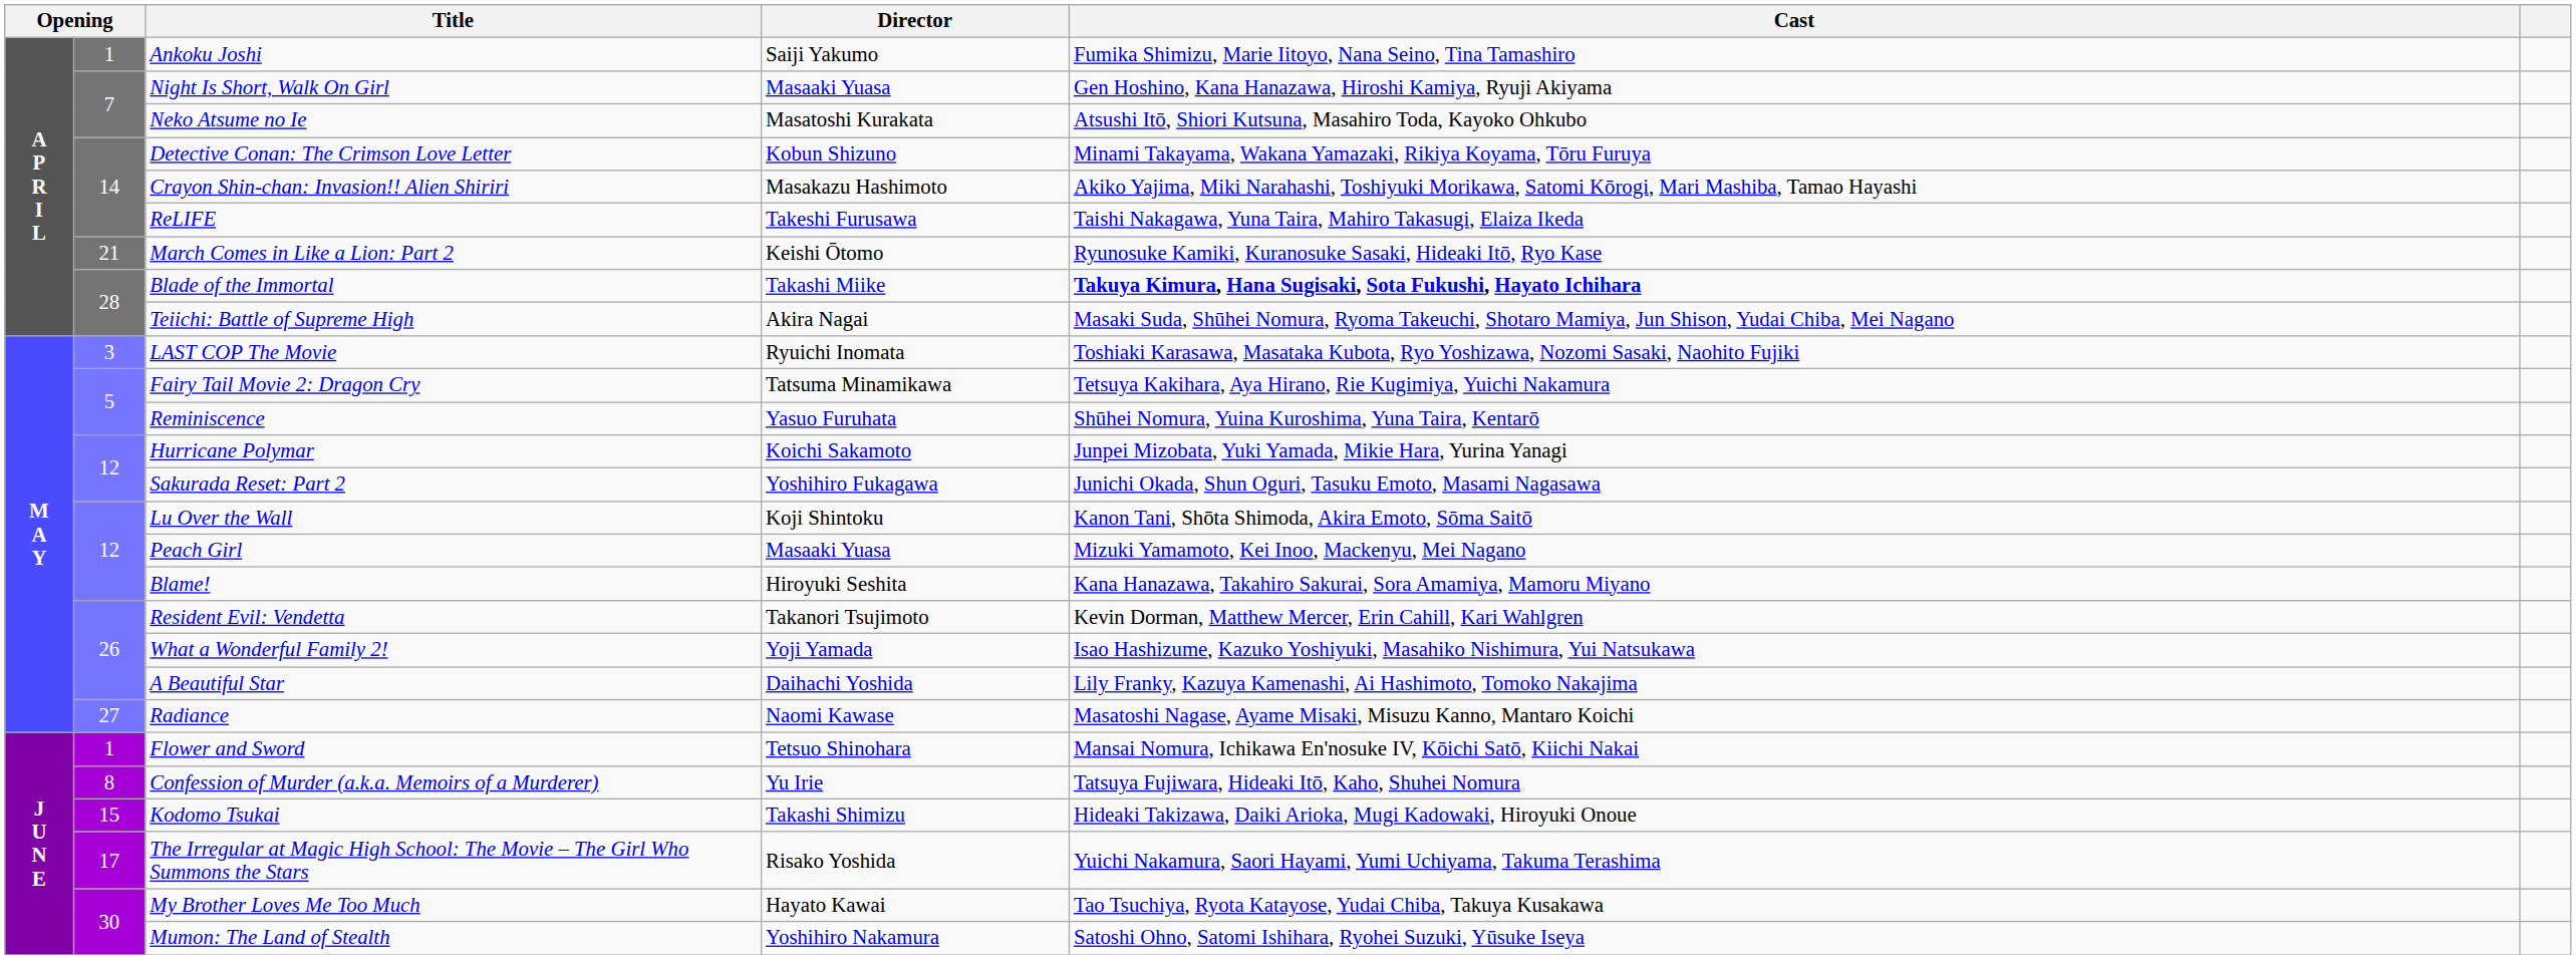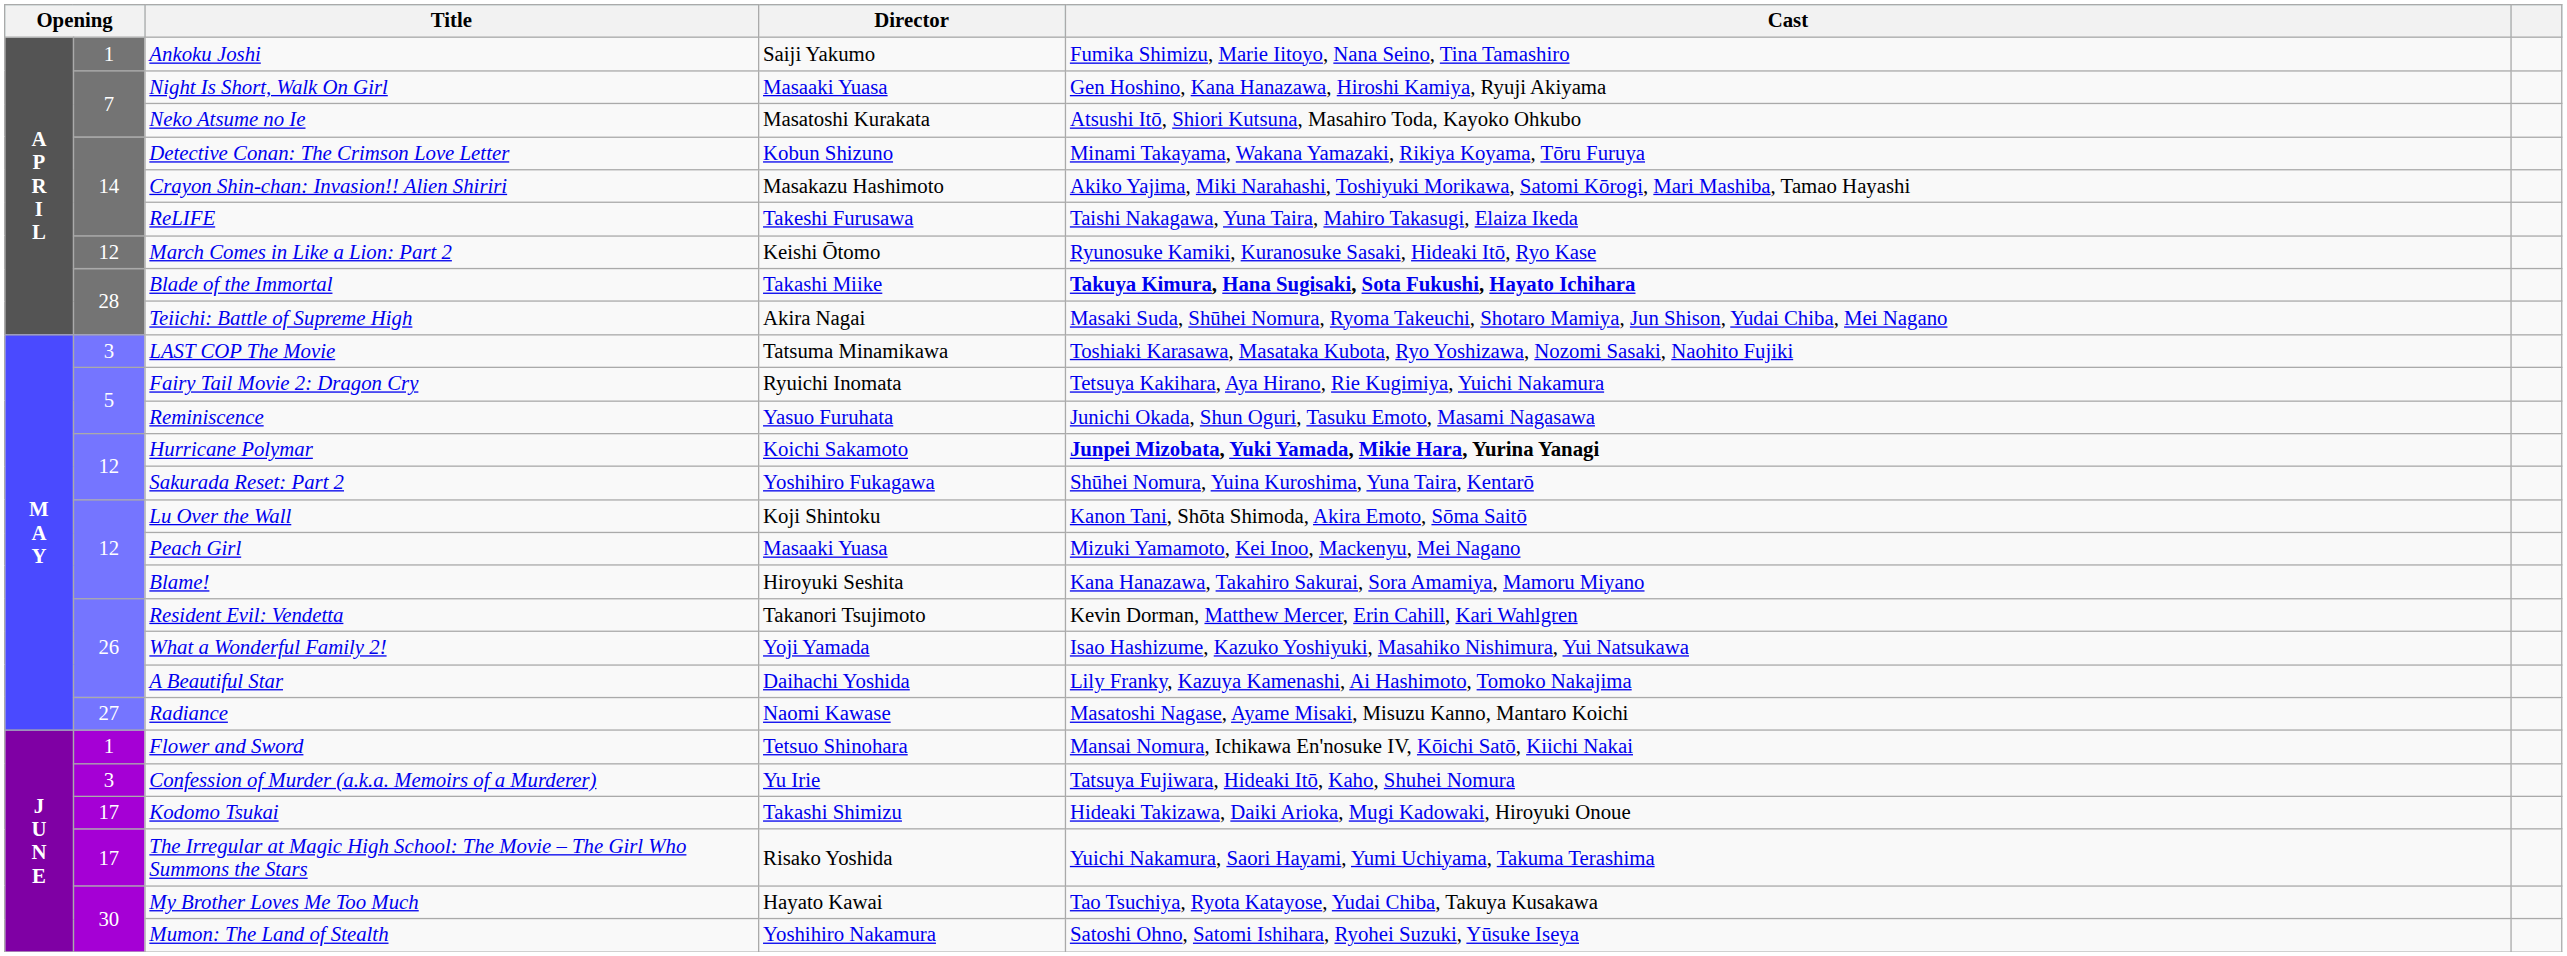March Comes in Like a Lion: Part 2 | column 2: 21 -> 12
LAST COP The Movie | Director: Ryuichi Inomata -> Tatsuma Minamikawa
Fairy Tail Movie 2: Dragon Cry | Director: Tatsuma Minamikawa -> Ryuichi Inomata
Reminiscence | Cast: Shūhei Nomura, Yuina Kuroshima, Yuna Taira, Kentarō -> Junichi Okada, Shun Oguri, Tasuku Emoto, Masami Nagasawa
Hurricane Polymar | Cast: normal -> bold
Sakurada Reset: Part 2 | Cast: Junichi Okada, Shun Oguri, Tasuku Emoto, Masami Nagasawa -> Shūhei Nomura, Yuina Kuroshima, Yuna Taira, Kentarō
Confession of Murder (a.k.a. Memoirs of a Murderer) | column 2: 8 -> 3
Kodomo Tsukai | column 2: 15 -> 17
